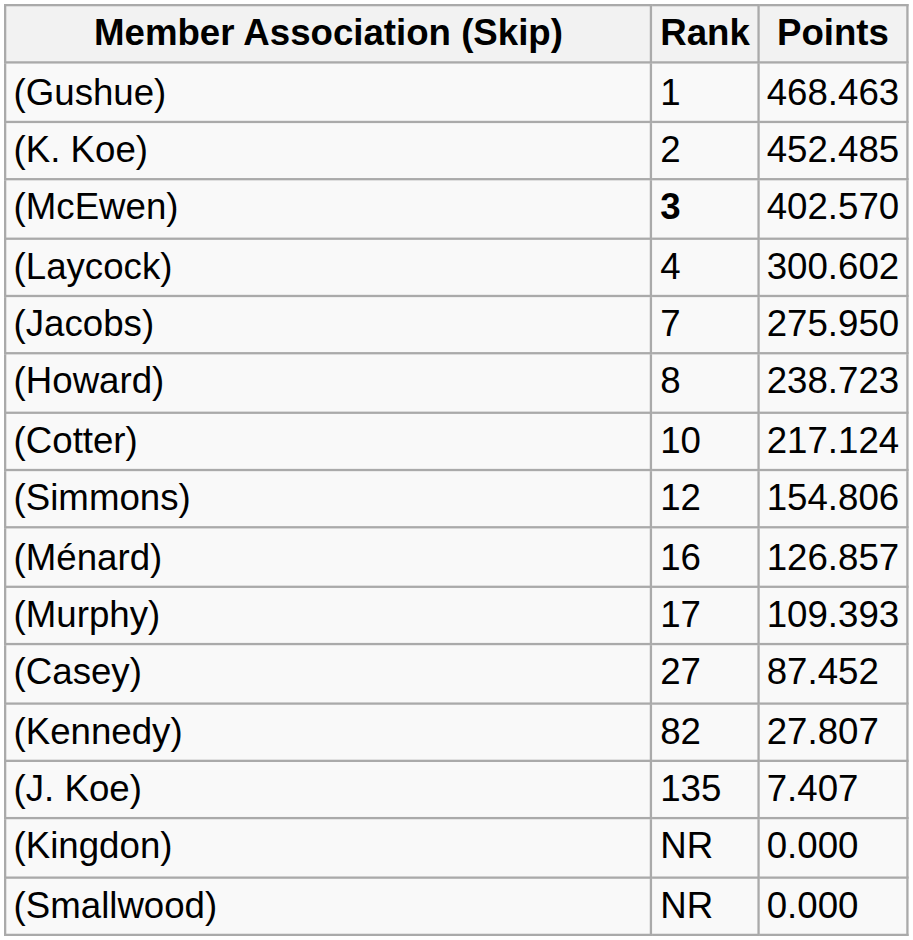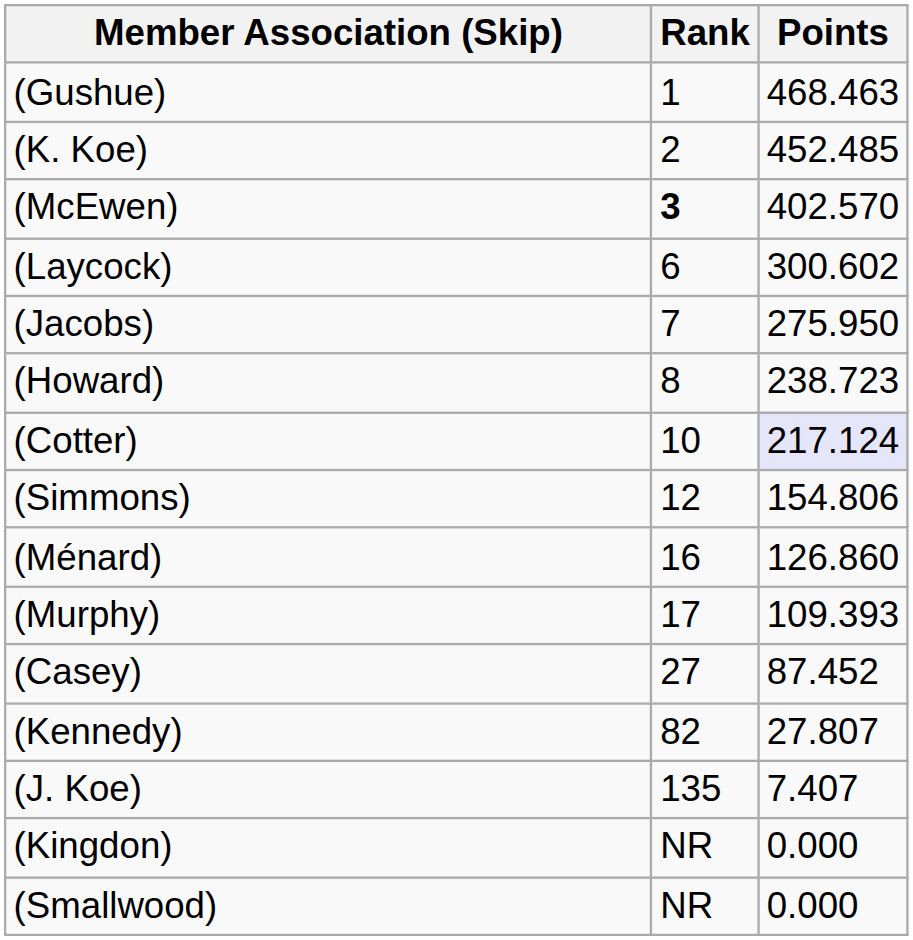(Laycock) | Rank: 4 -> 6
(Cotter) | Points: no background -> lavender background
(Ménard) | Points: 126.857 -> 126.860
